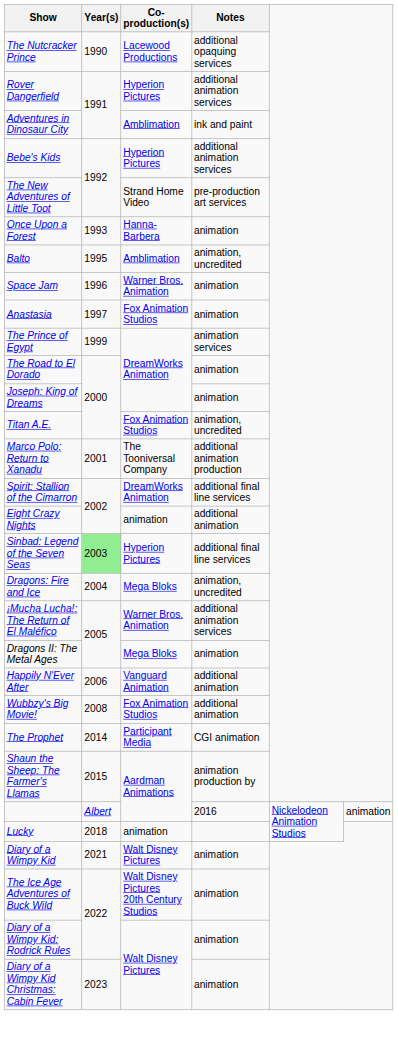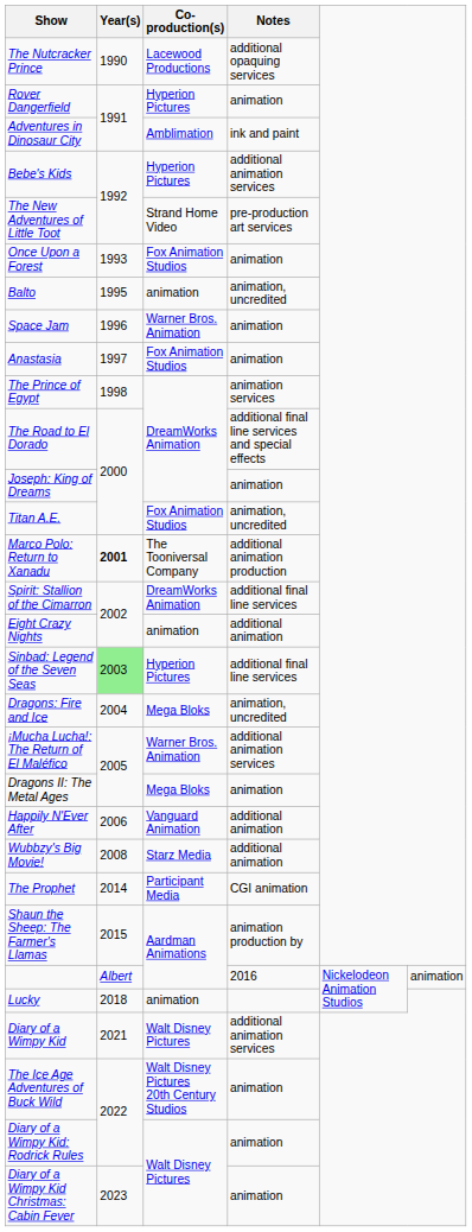Rover Dangerfield | Notes: additional animation services -> animation
Once Upon a Forest | Co-production(s): Hanna-Barbera -> Fox Animation Studios
Balto | Co-production(s): Amblimation -> animation
The Prince of Egypt | Year(s): 1999 -> 1998
The Road to El Dorado | Notes: animation -> additional final line services and special effects
Marco Polo: Return to Xanadu | Year(s): normal -> bold
Wubbzy's Big Movie! | Co-production(s): Fox Animation Studios -> Starz Media
Diary of a Wimpy Kid | Notes: animation -> additional animation services
